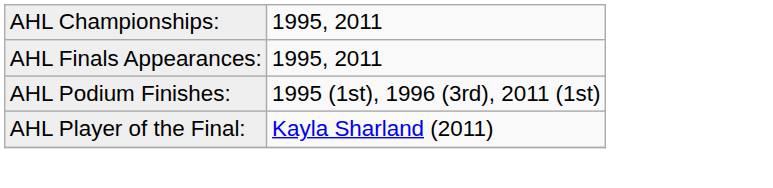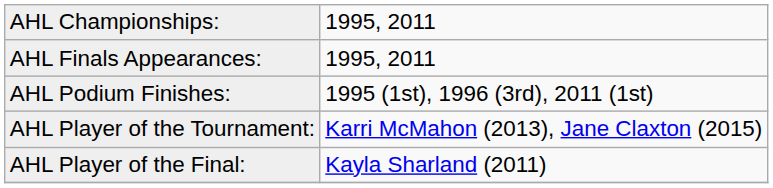+ row: AHL Player of the Tournament: | Karri McMahon (2013), Jane Claxton (2015)
